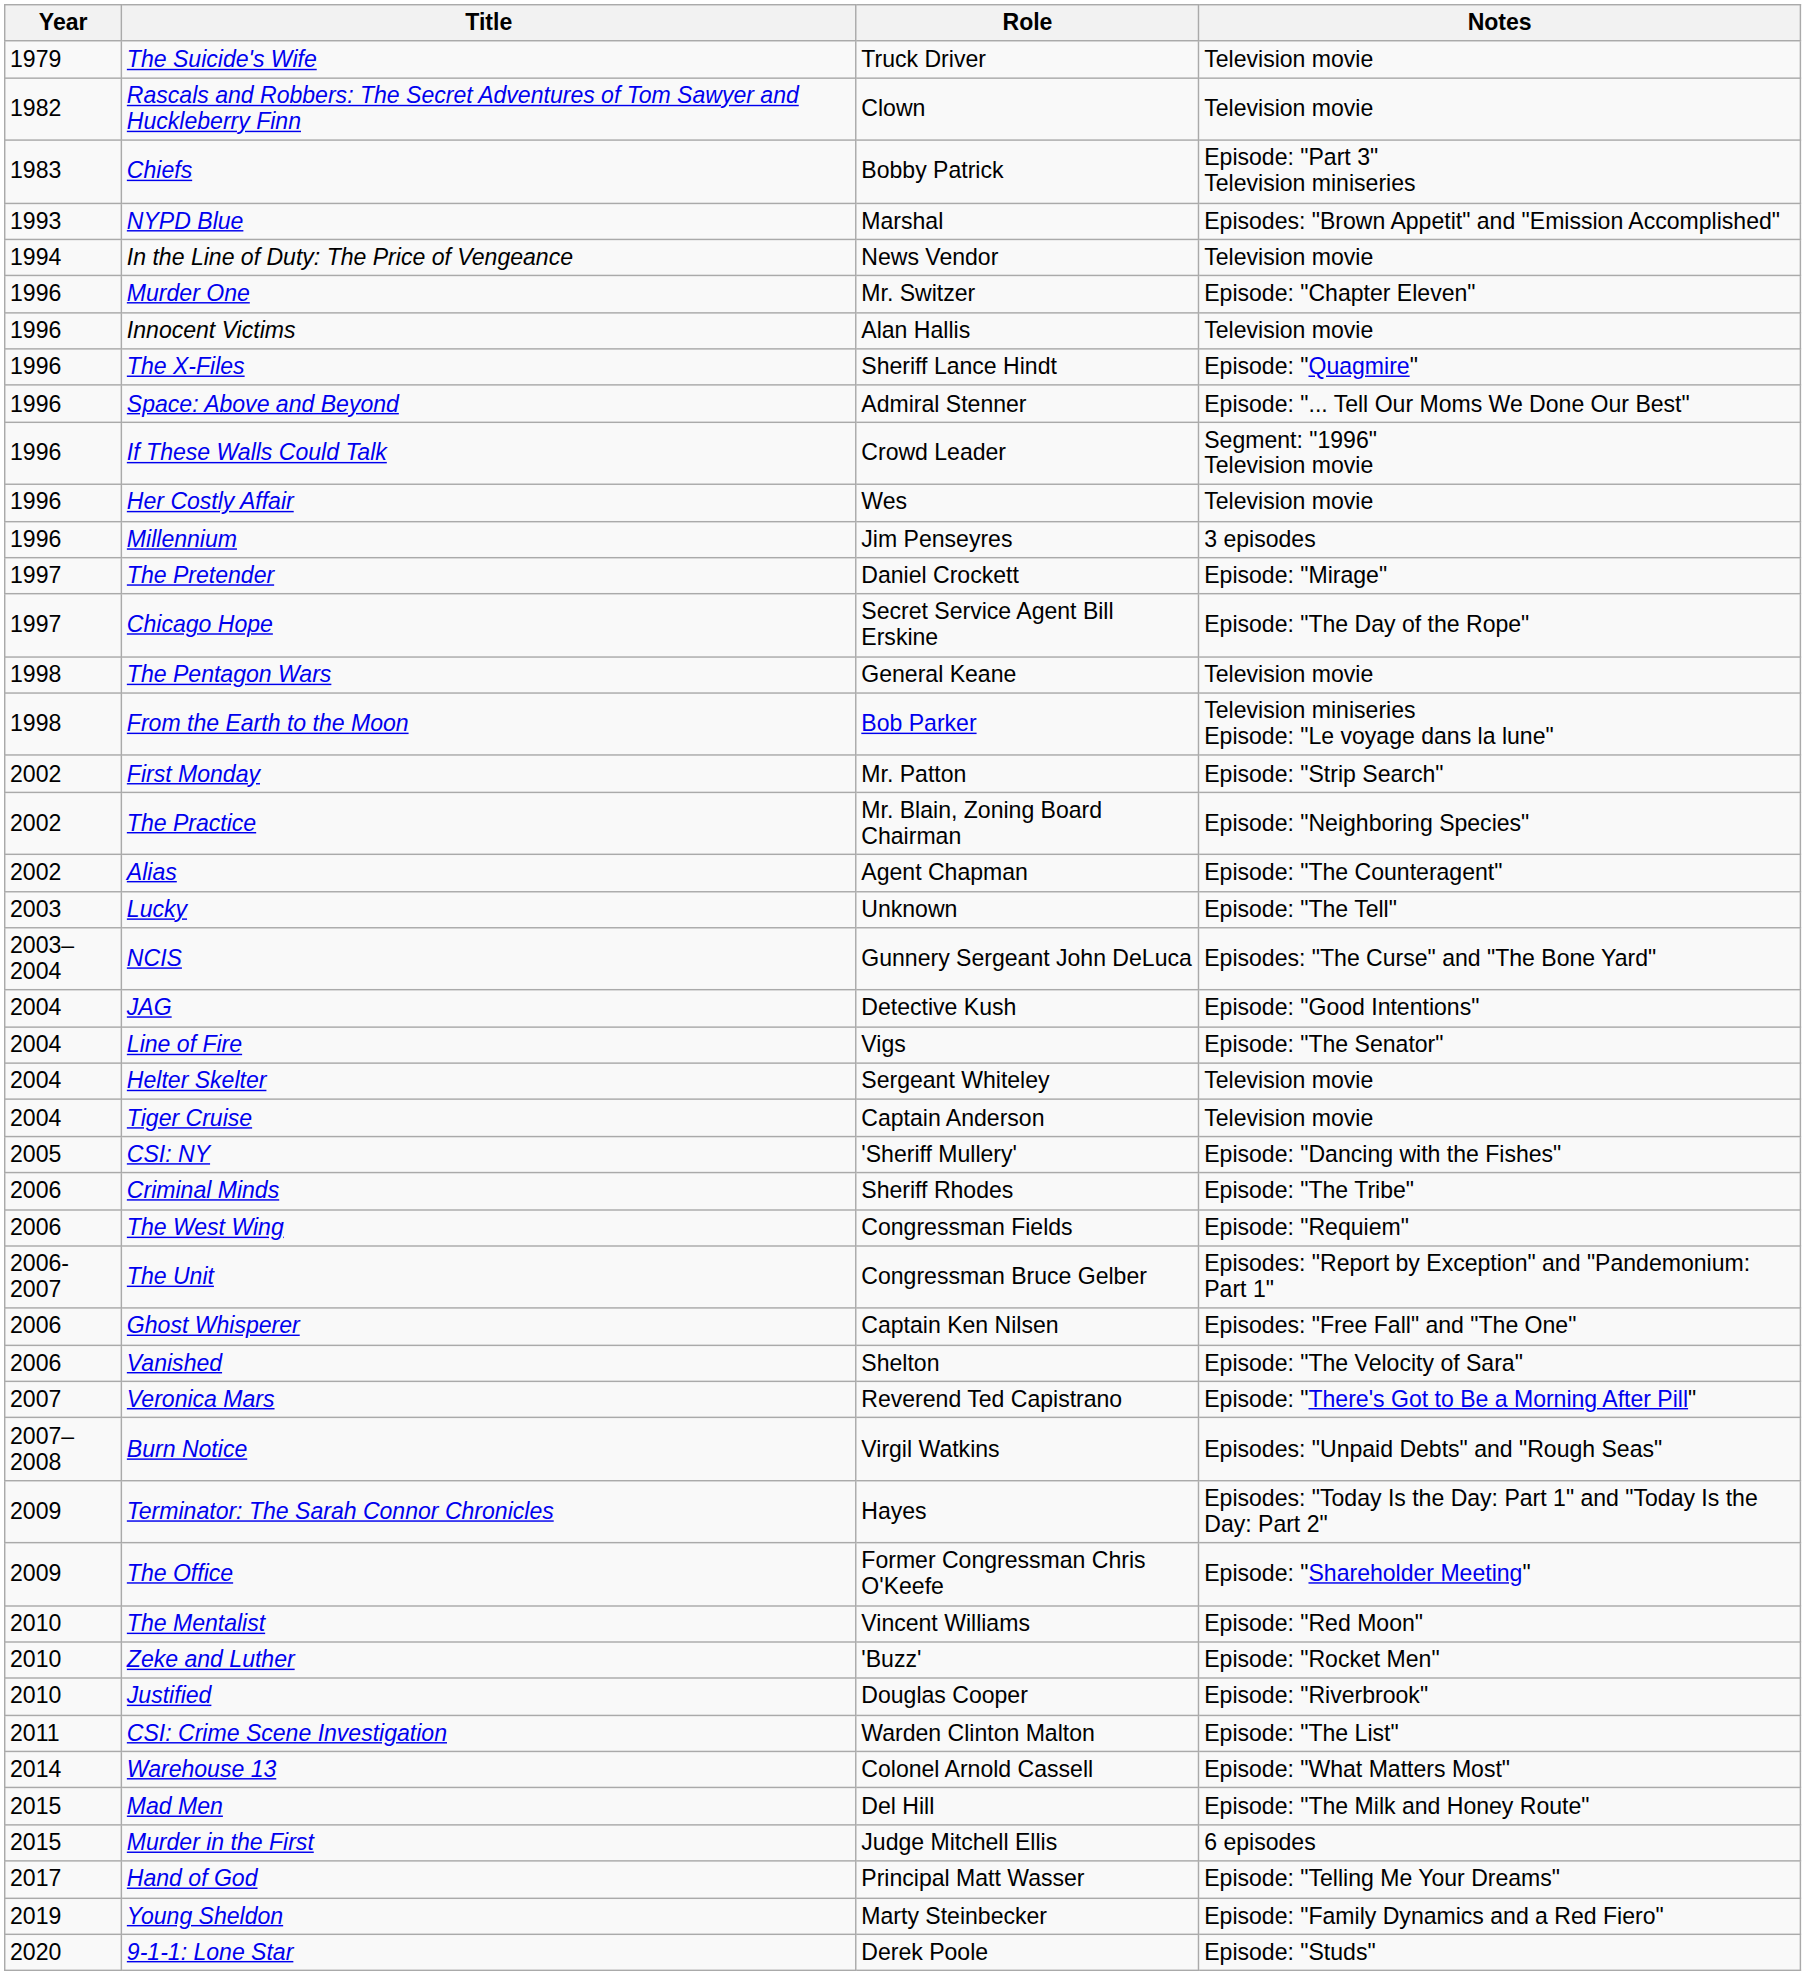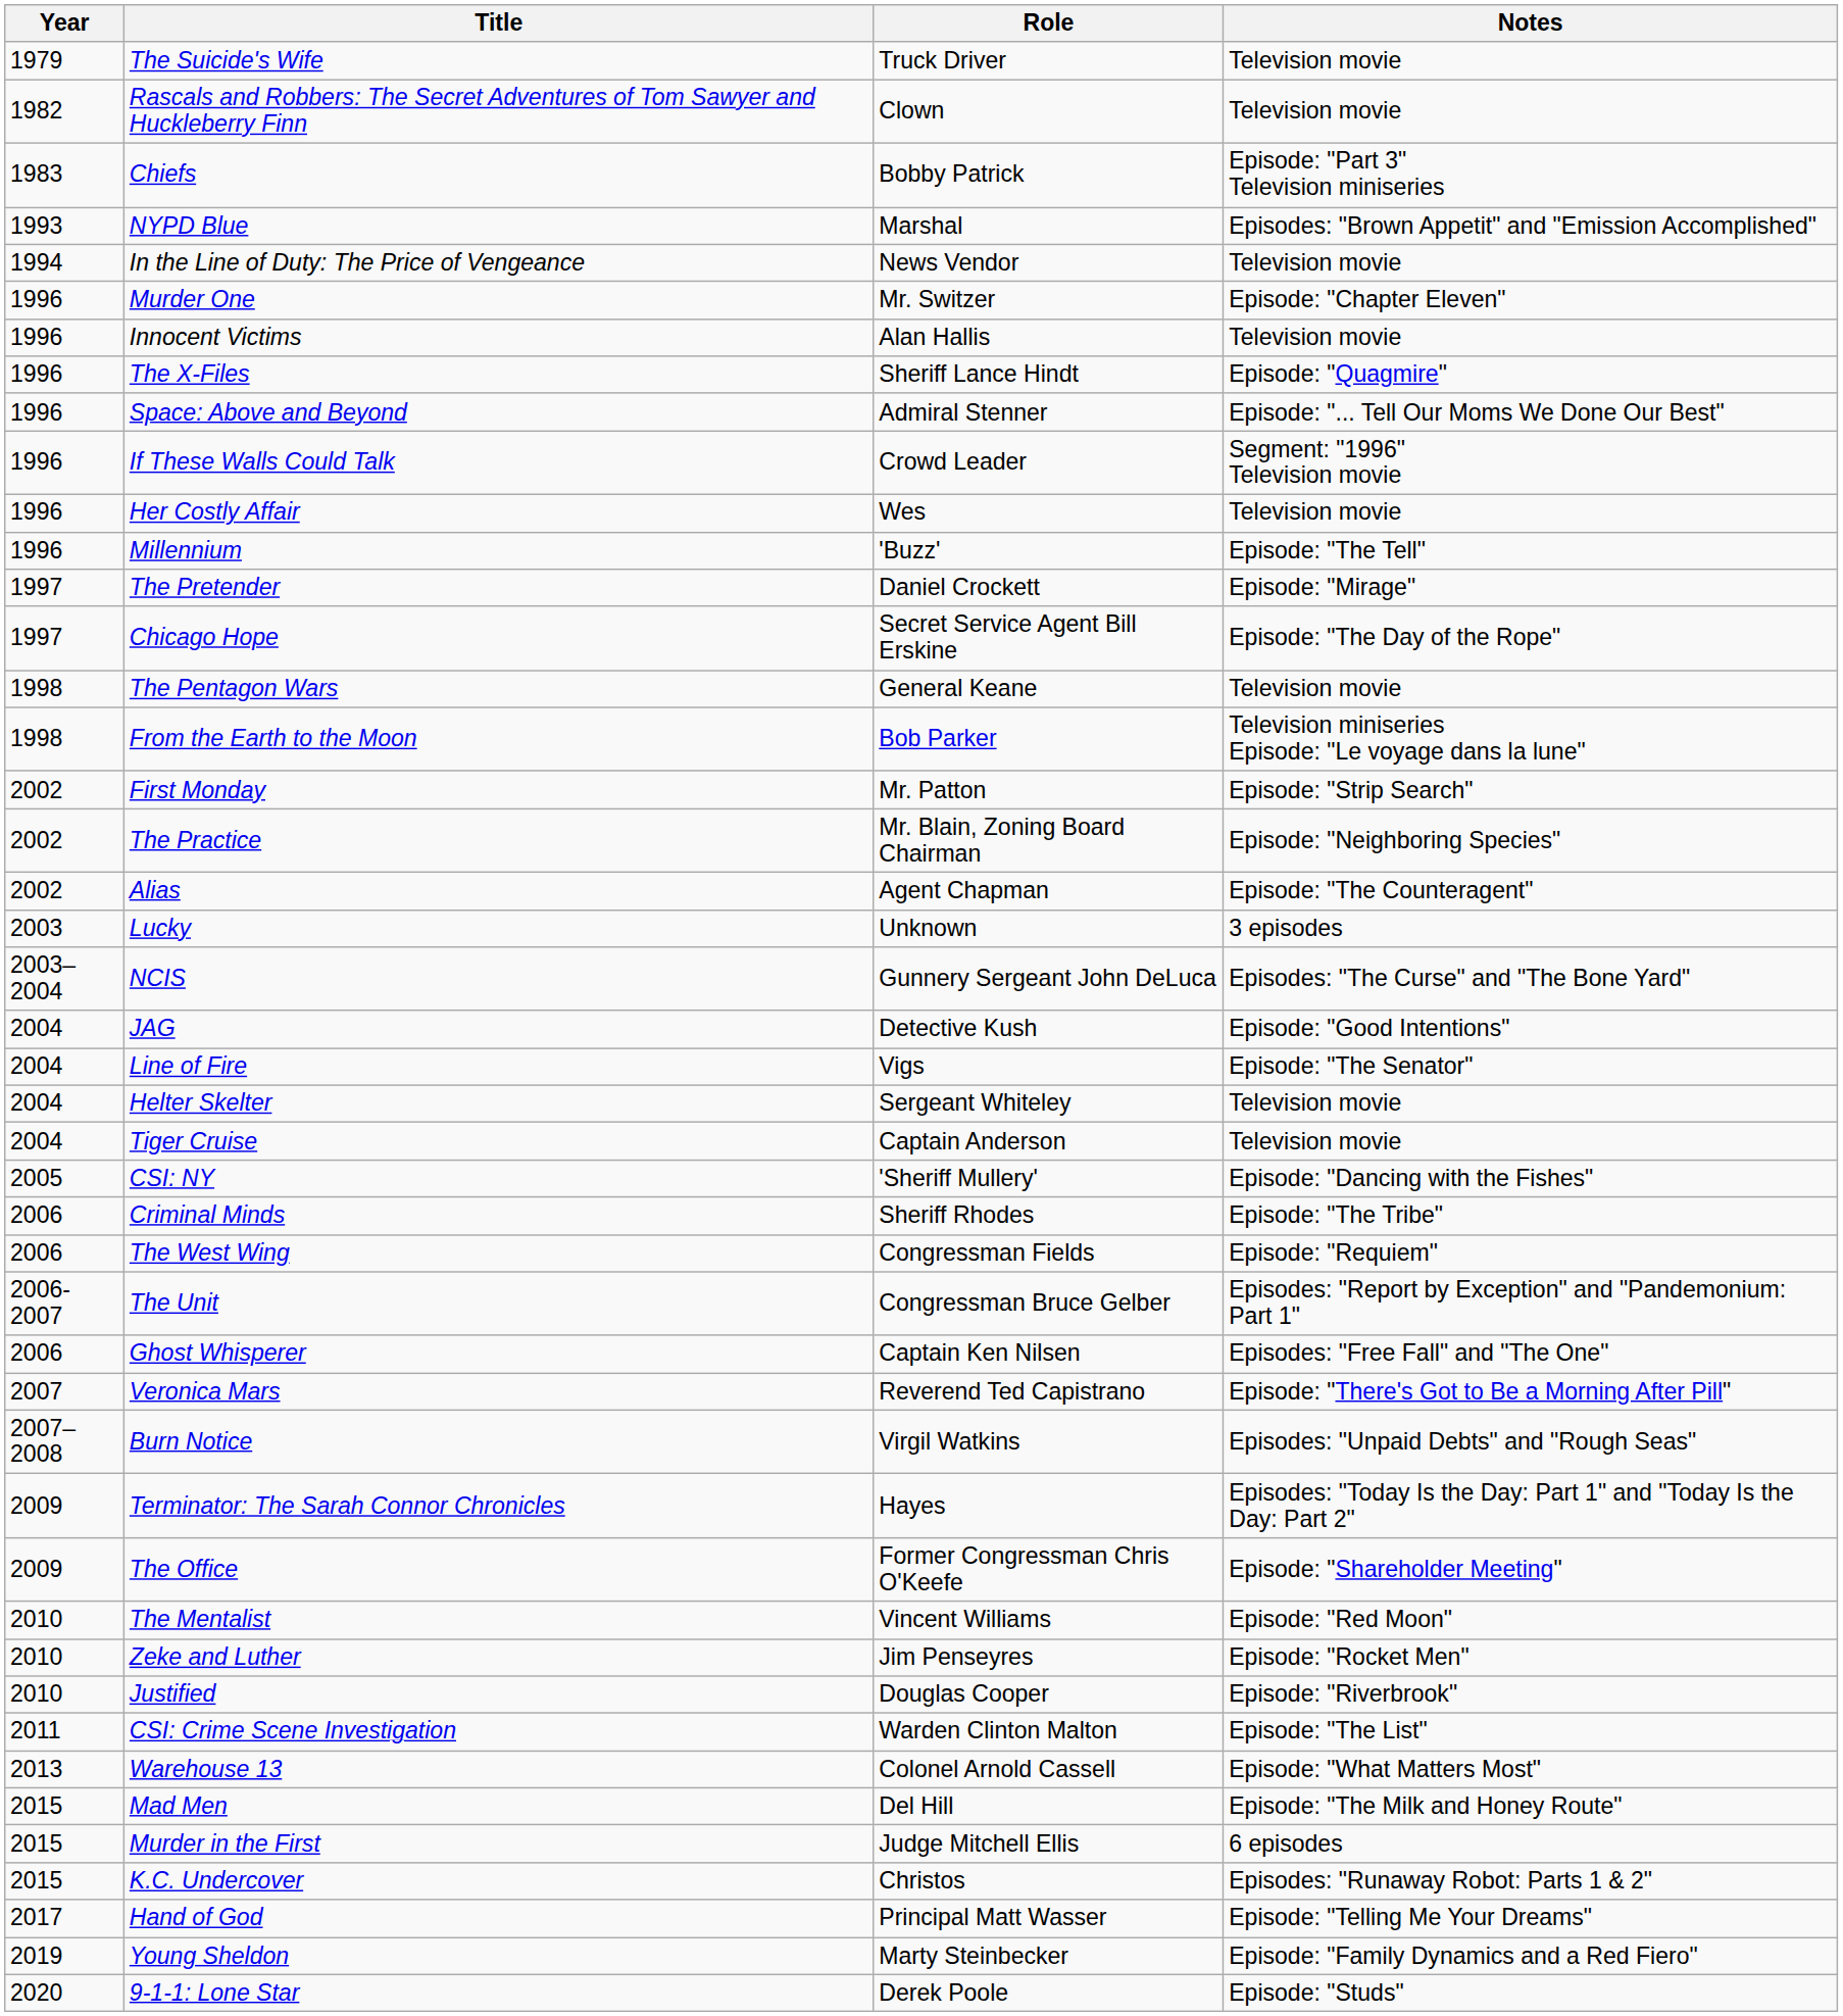Millennium | Role: Jim Penseyres -> 'Buzz'
Millennium | Notes: 3 episodes -> Episode: "The Tell"
Lucky | Notes: Episode: "The Tell" -> 3 episodes
- row: 2006 | Vanished | Shelton | Episode: "The Velocity of Sara"
Zeke and Luther | Role: 'Buzz' -> Jim Penseyres
Warehouse 13 | Year: 2014 -> 2013
+ row: 2015 | K.C. Undercover | Christos | Episodes: "Runaway Robot: Parts 1 & 2"
